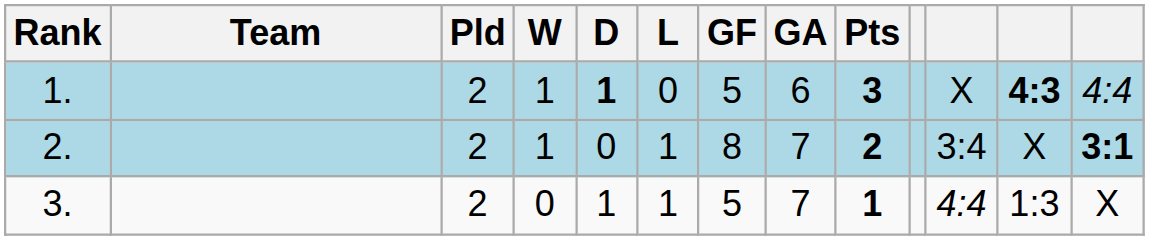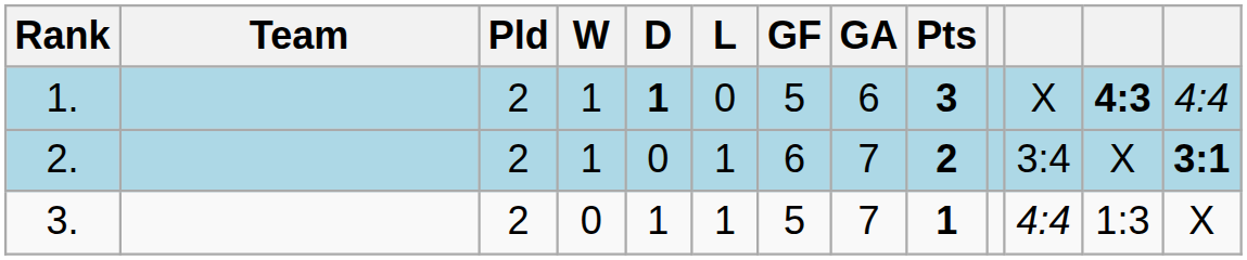2. | GF: 8 -> 6
